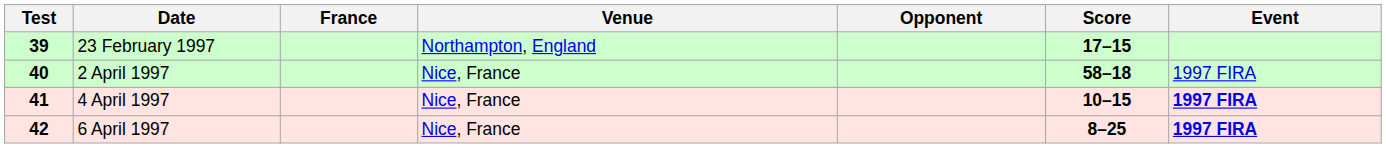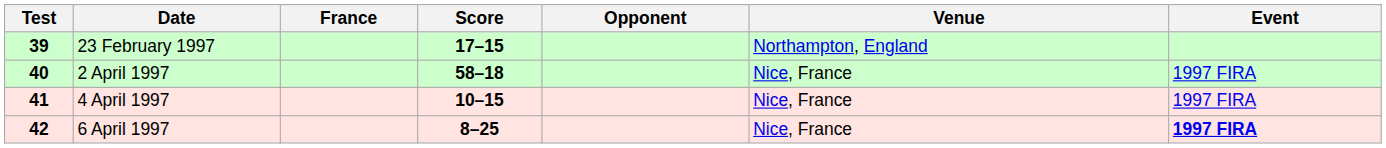columns swapped: Score <-> Venue
4 April 1997 | Event: bold -> normal
